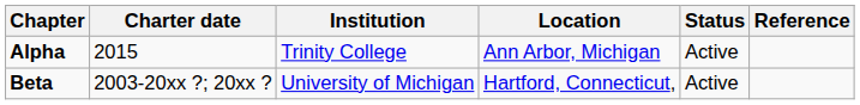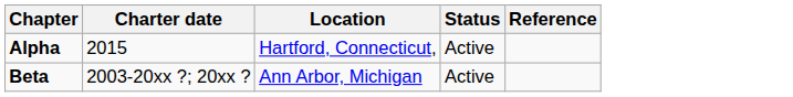- column: Institution | Trinity College | University of Michigan
Alpha | Location: Ann Arbor, Michigan -> Hartford, Connecticut,
Beta | Location: Hartford, Connecticut, -> Ann Arbor, Michigan
